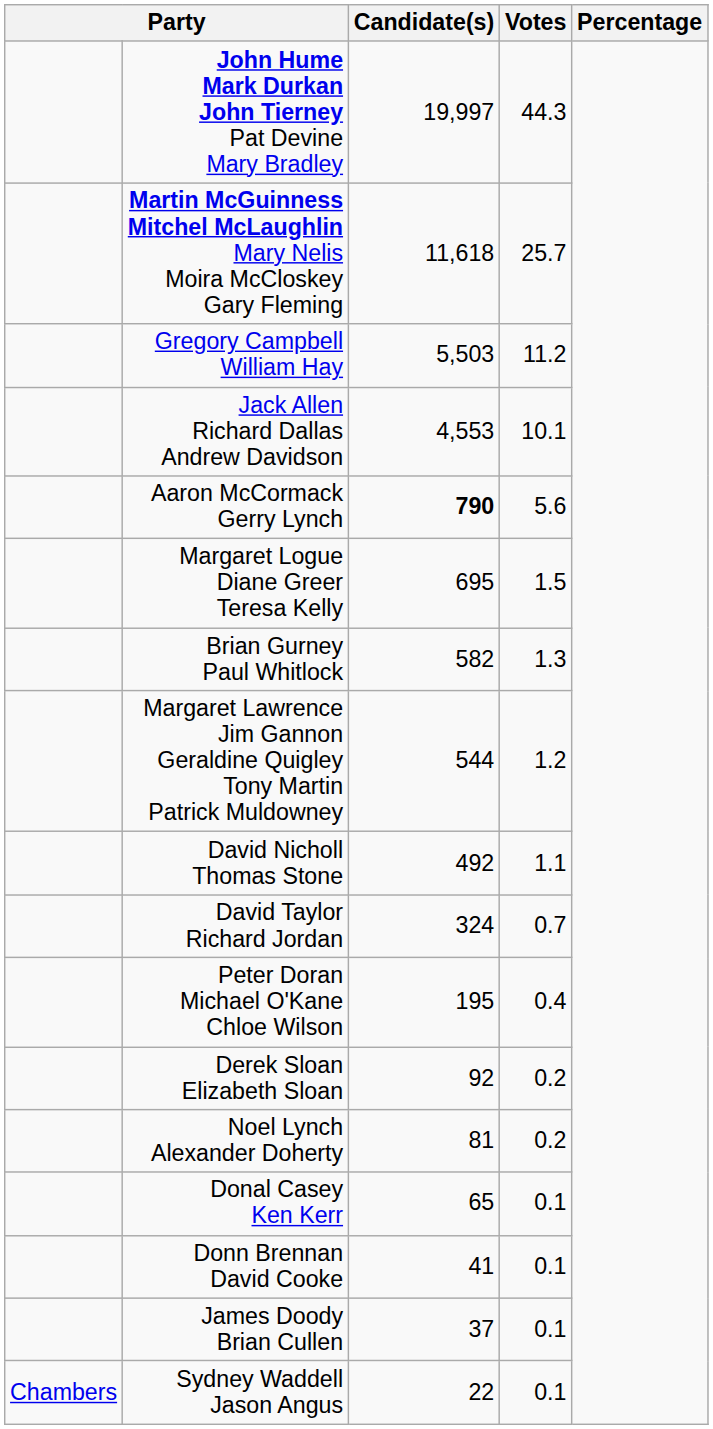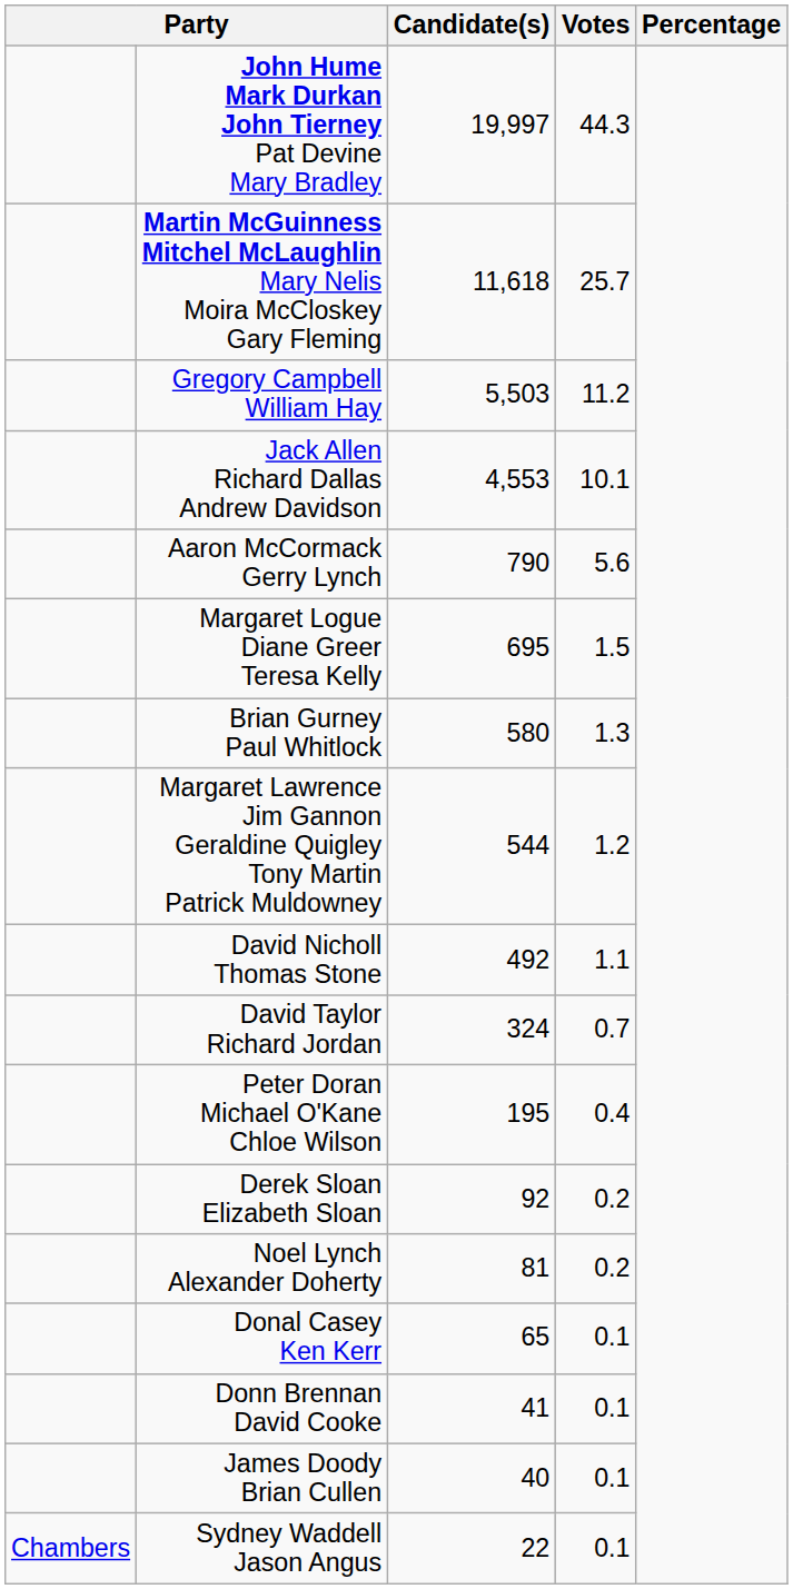Aaron McCormack Gerry Lynch | Candidate(s): bold -> normal
Brian Gurney Paul Whitlock | Candidate(s): 582 -> 580
James Doody Brian Cullen | Candidate(s): 37 -> 40
